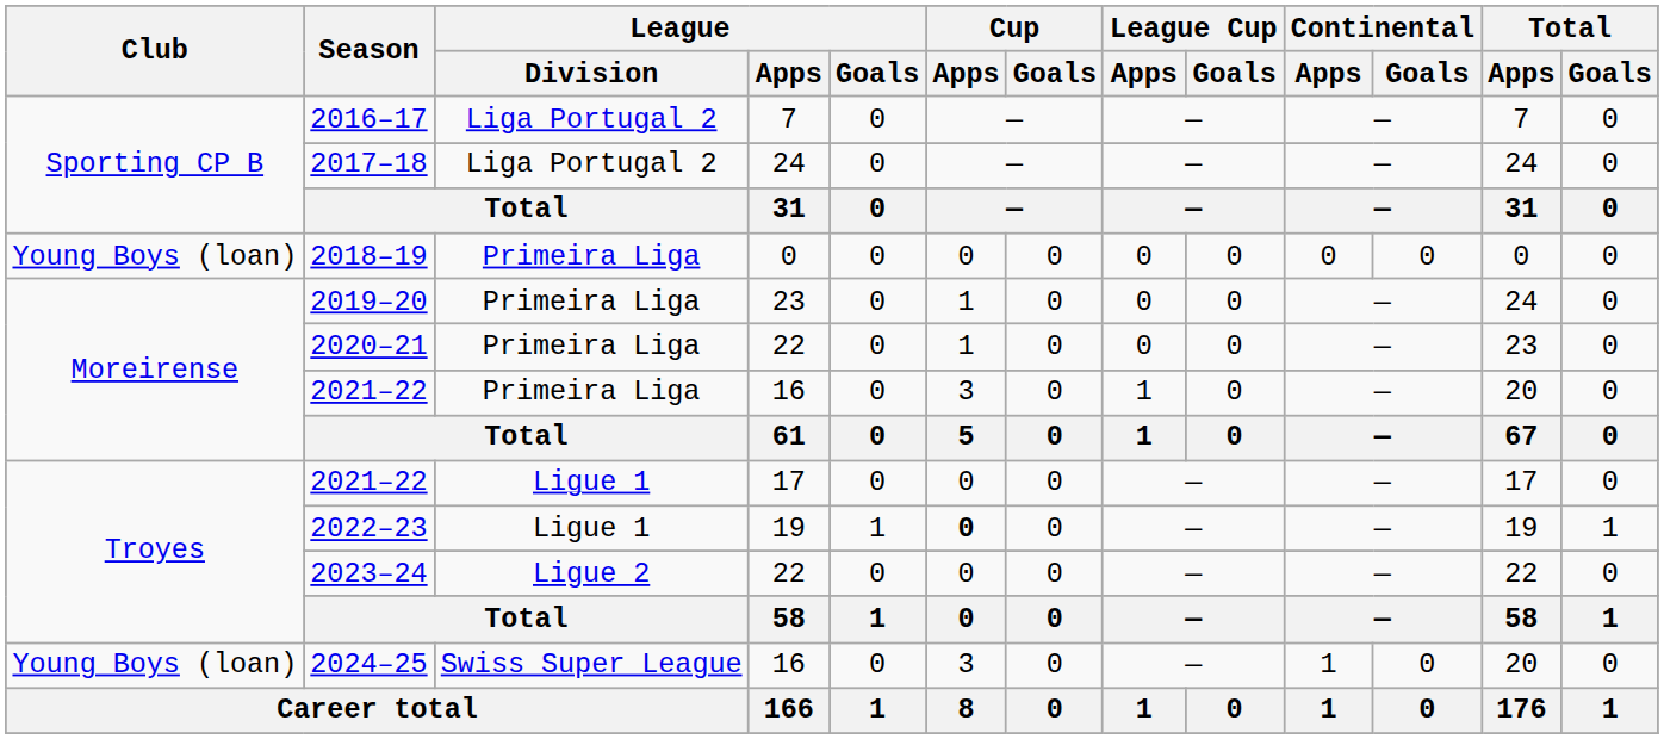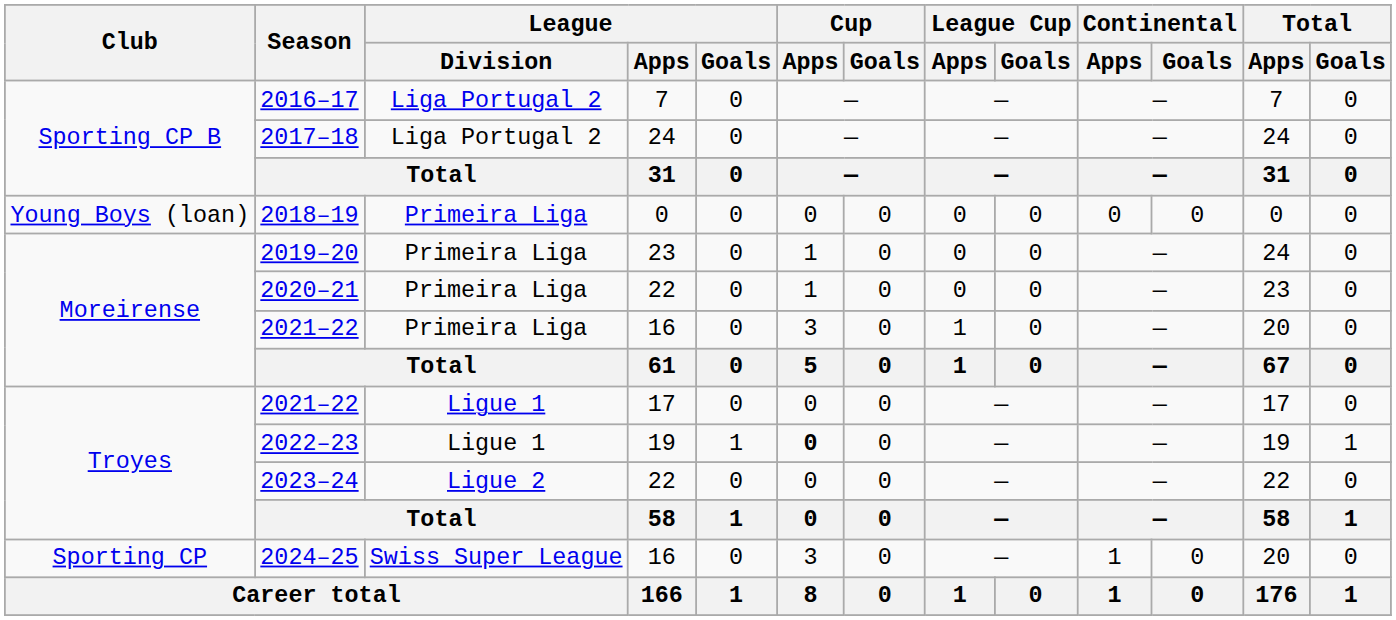2024–25 | Club: Young Boys (loan) -> Sporting CP
